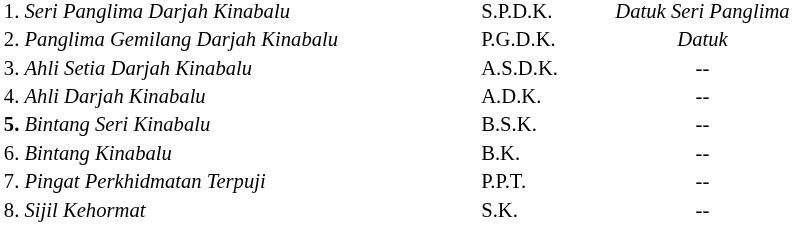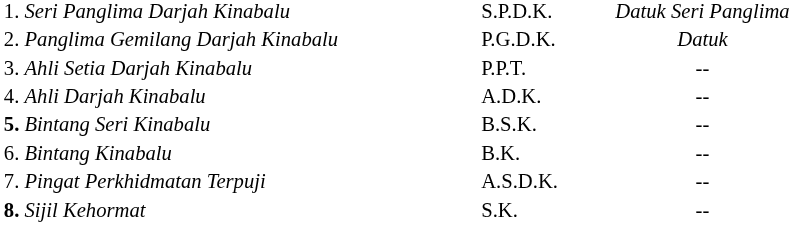Ahli Setia Darjah Kinabalu | column 3: A.S.D.K. -> P.P.T.
Pingat Perkhidmatan Terpuji | column 3: P.P.T. -> A.S.D.K.
Sijil Kehormat | column 1: normal -> bold
